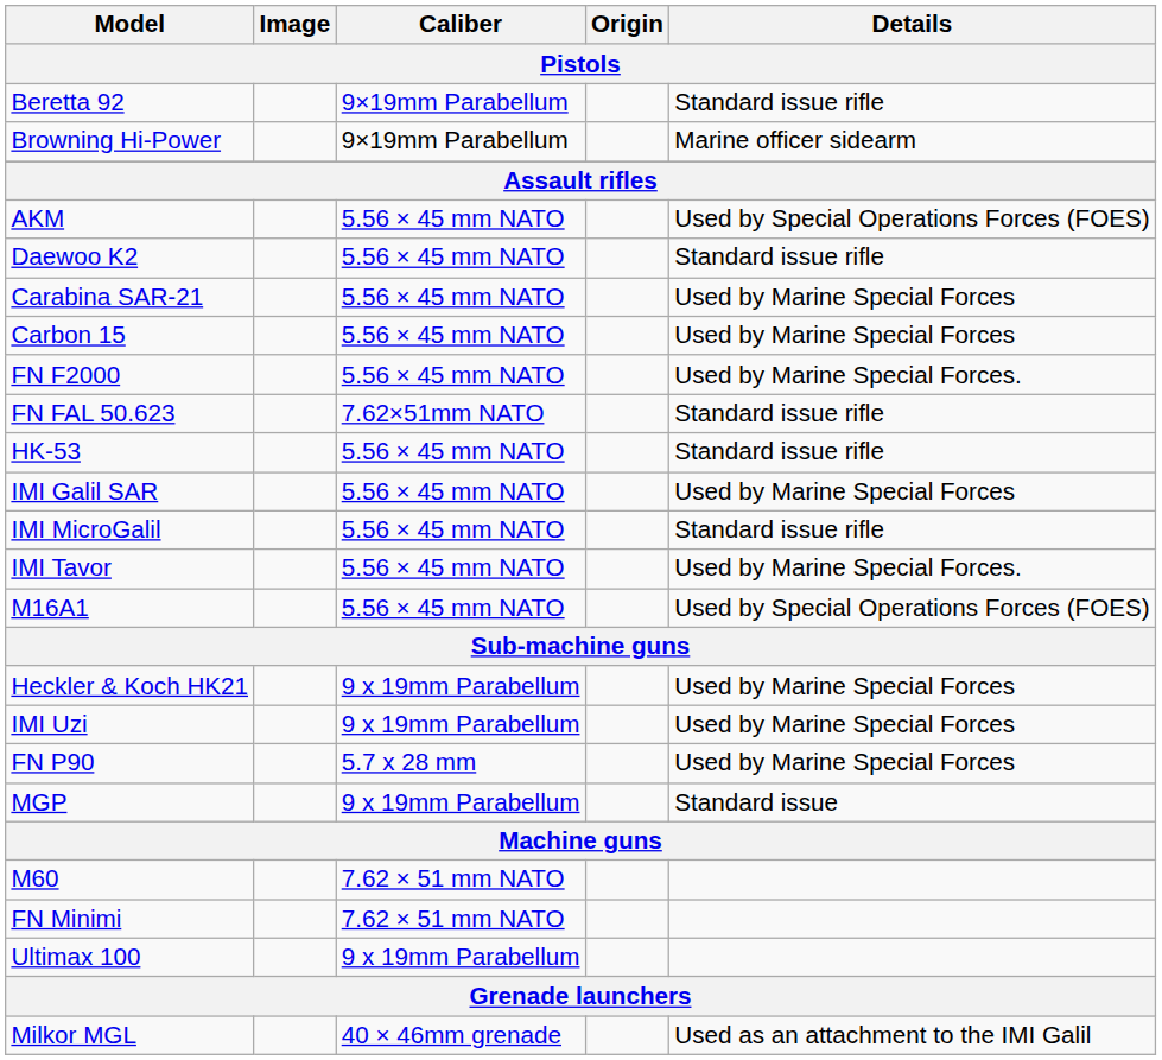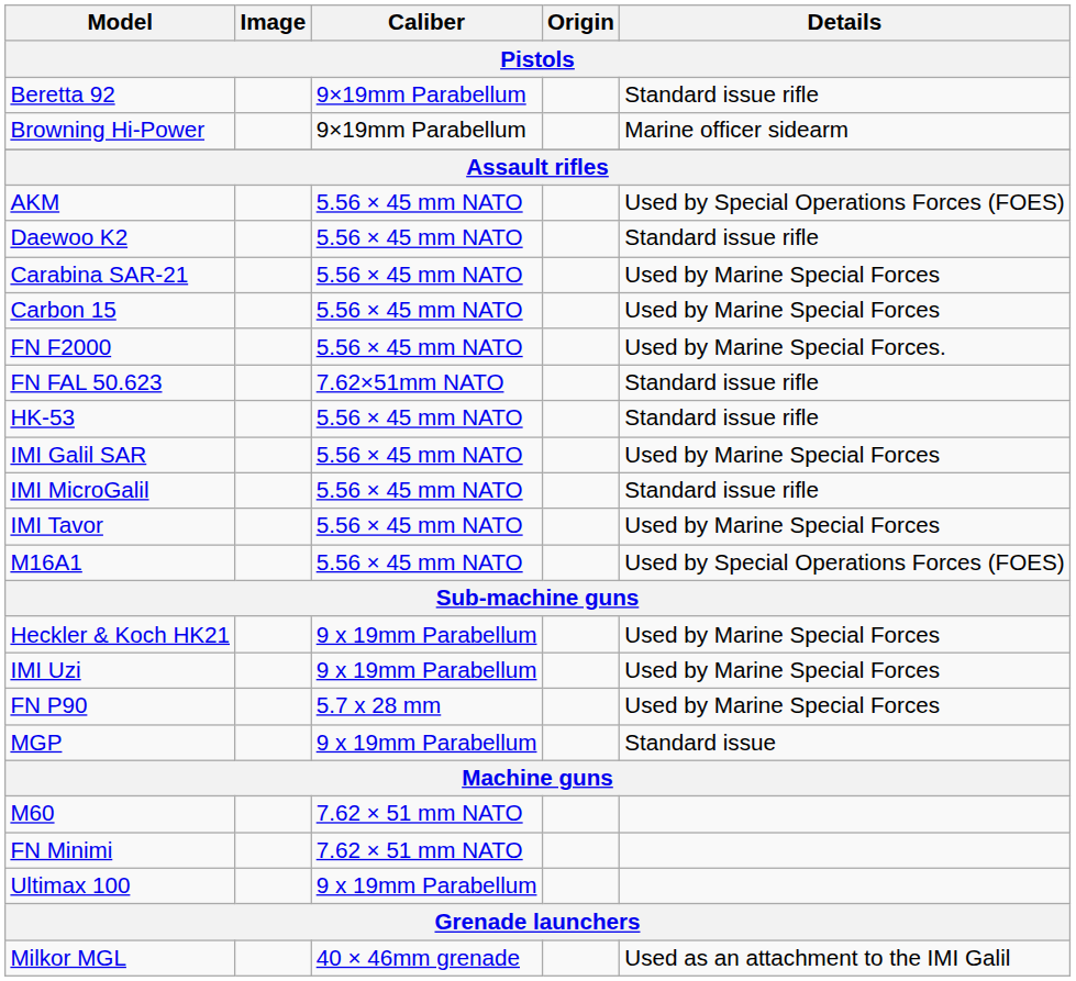IMI Tavor | Details: Used by Marine Special Forces. -> Used by Marine Special Forces
